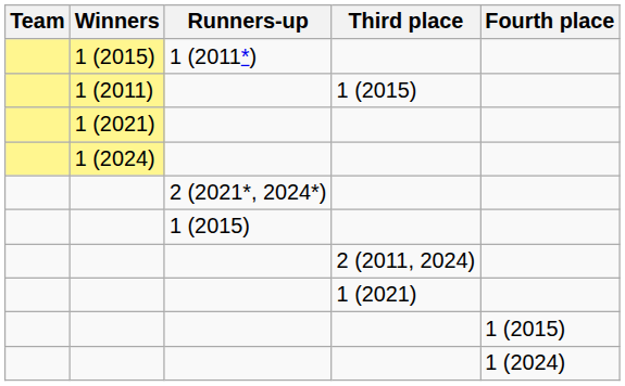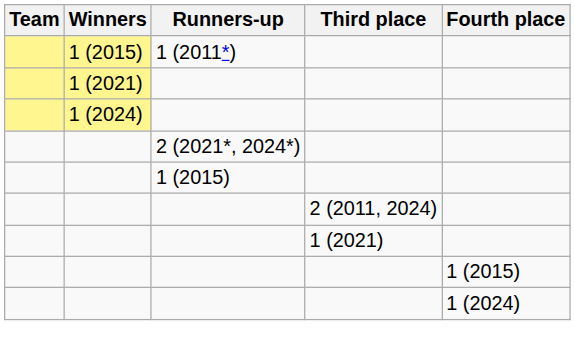- row: 1 (2011) | 1 (2015)
